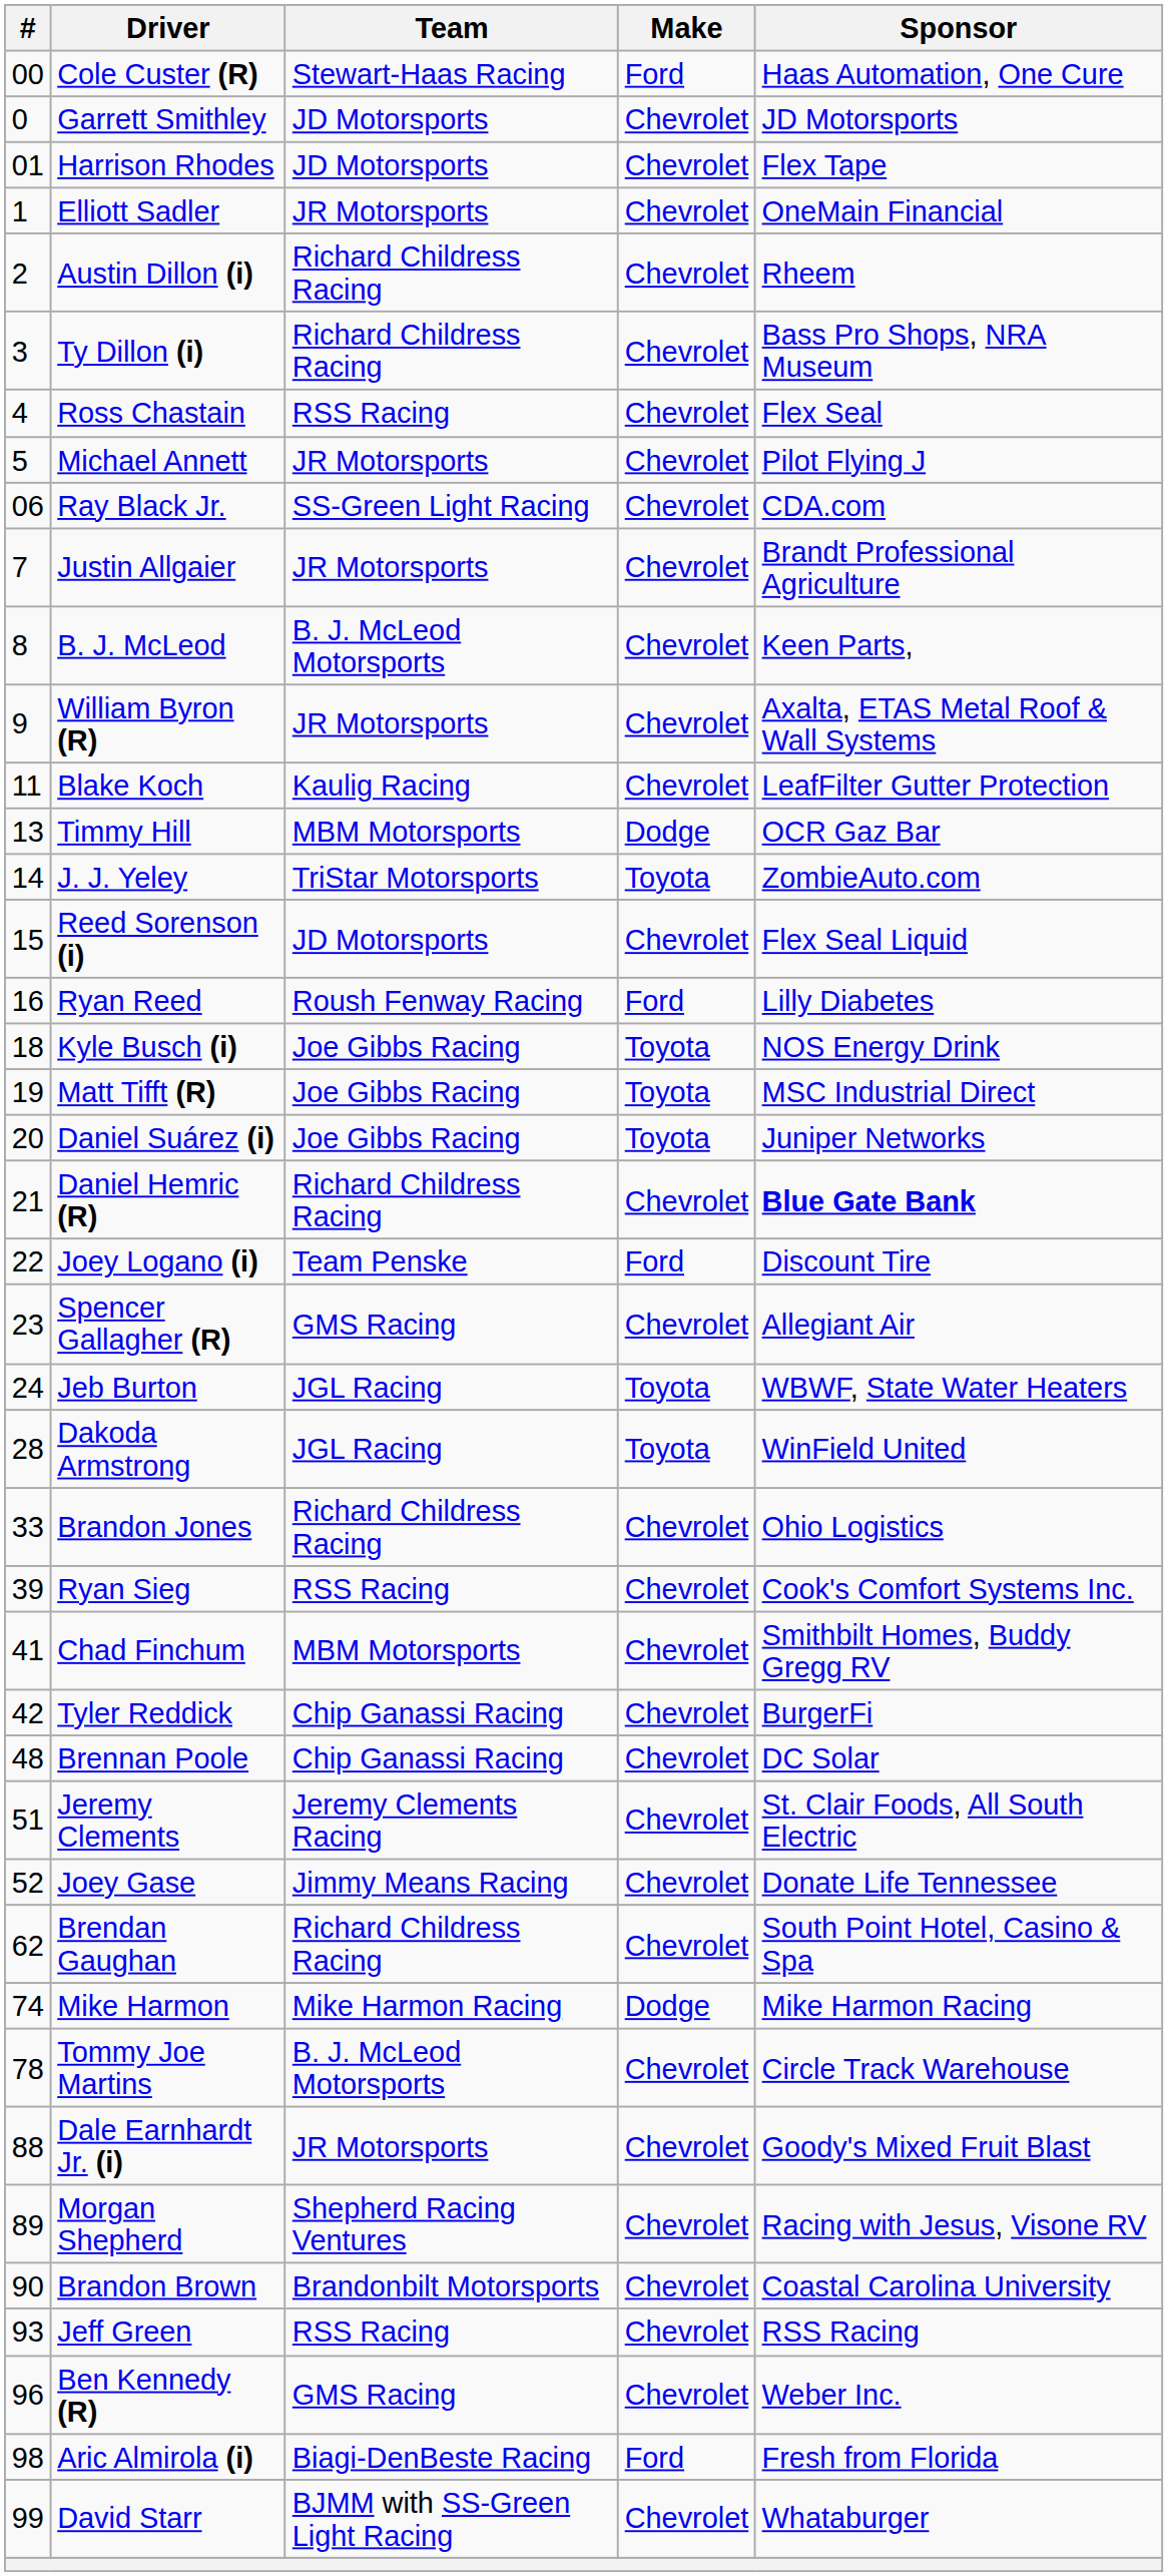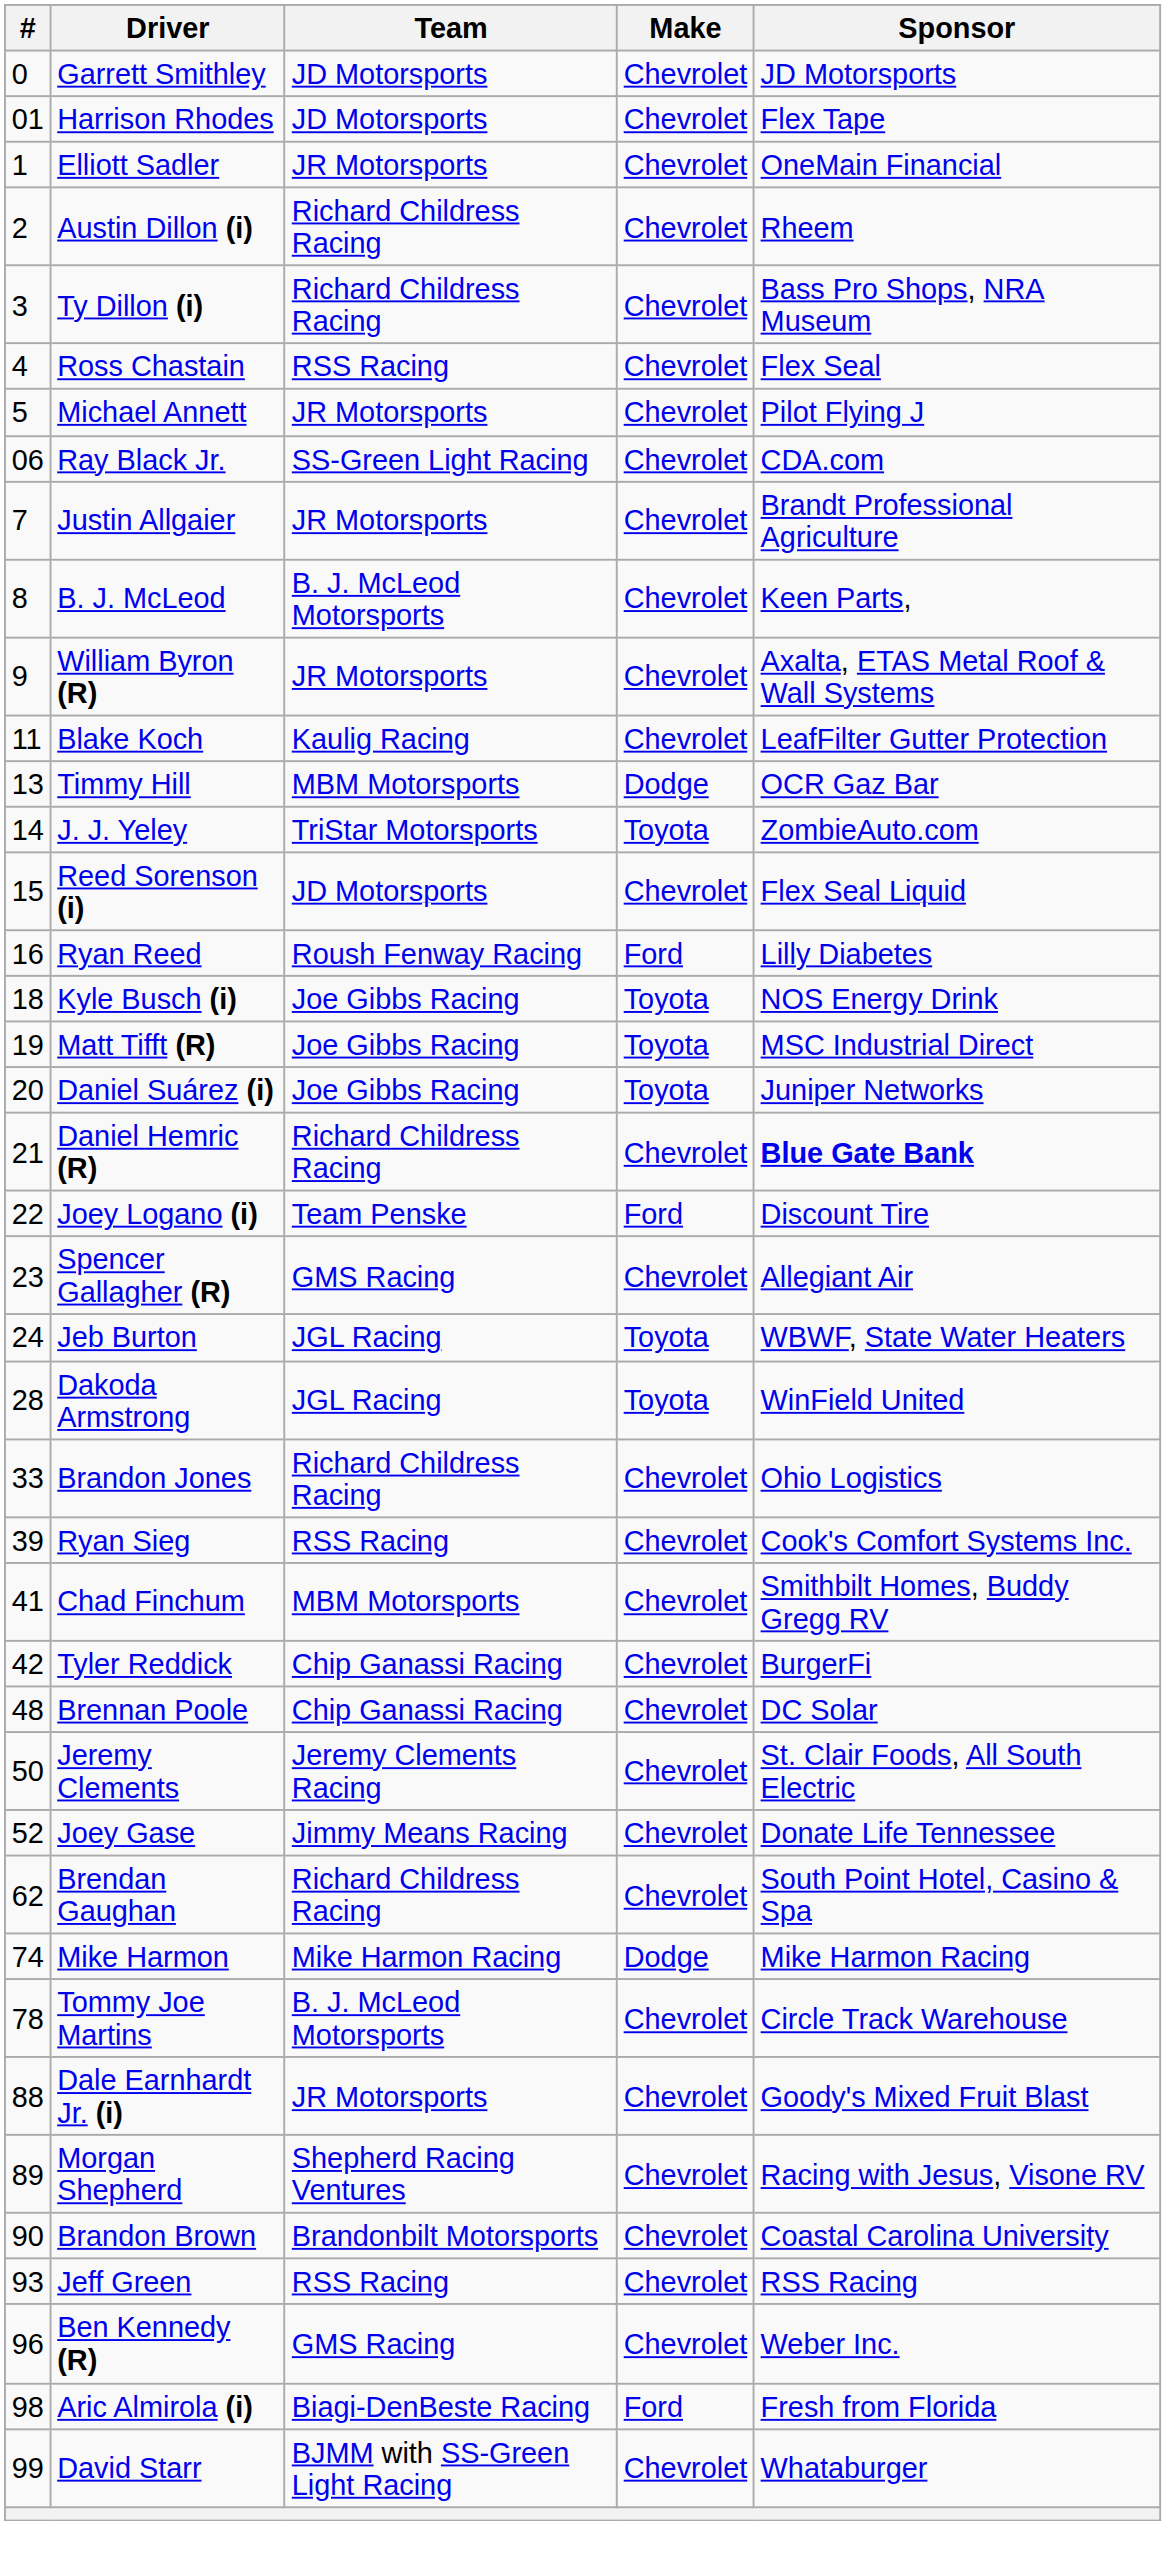- row: 00 | Cole Custer (R) | Stewart-Haas Racing | Ford | Haas Automation, One Cure
Jeremy Clements | #: 51 -> 50
